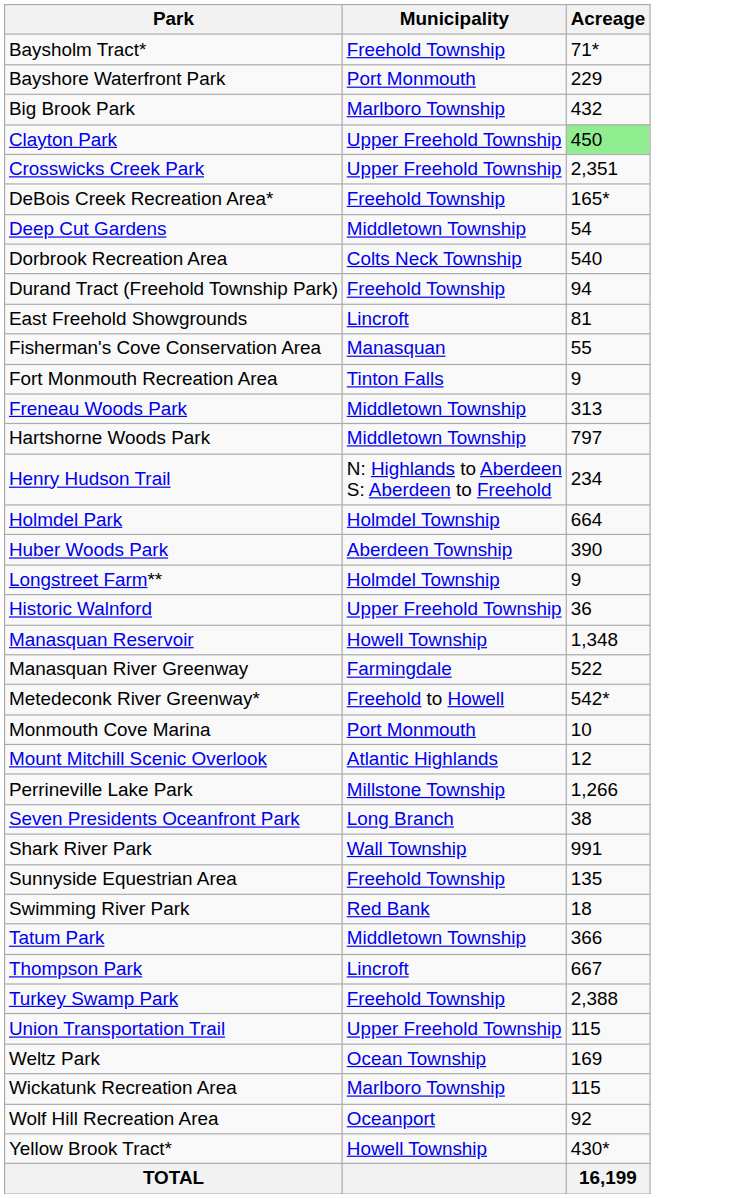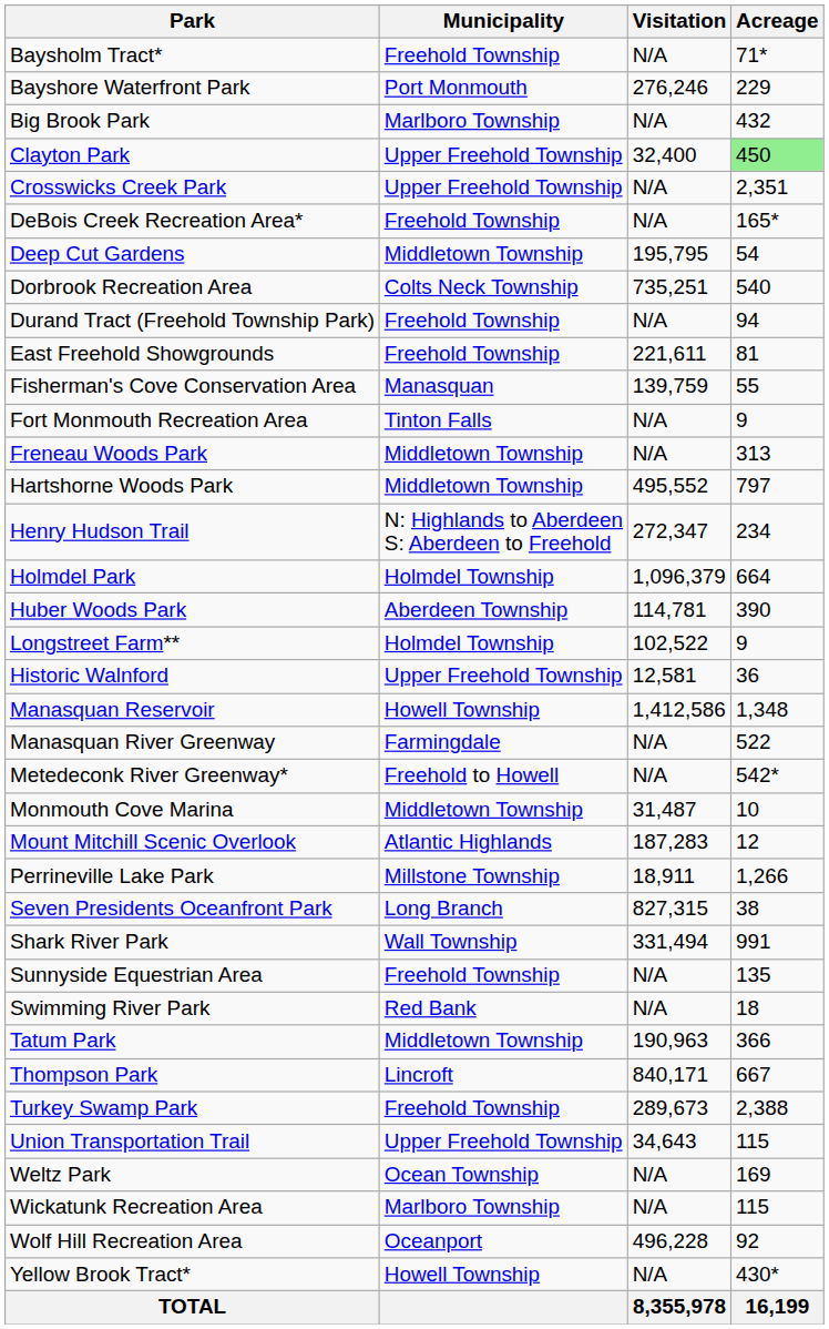+ column: Visitation | N/A | 276,246 | N/A | 32,400 | N/A | N/A | 195,795 | 735,251 | N/A | 221,611 | 139,759 | N/A | N/A | 495,552 | 272,347 | 1,096,379 | 114,781 | 102,522 | 12,581 | 1,412,586 | N/A | N/A | 31,487 | 187,283 | 18,911 | 827,315 | 331,494 | N/A | N/A | 190,963 | 840,171 | 289,673 | 34,643 | N/A | N/A | 496,228 | N/A | 8,355,978
East Freehold Showgrounds | Municipality: Lincroft -> Freehold Township
Monmouth Cove Marina | Municipality: Port Monmouth -> Middletown Township
